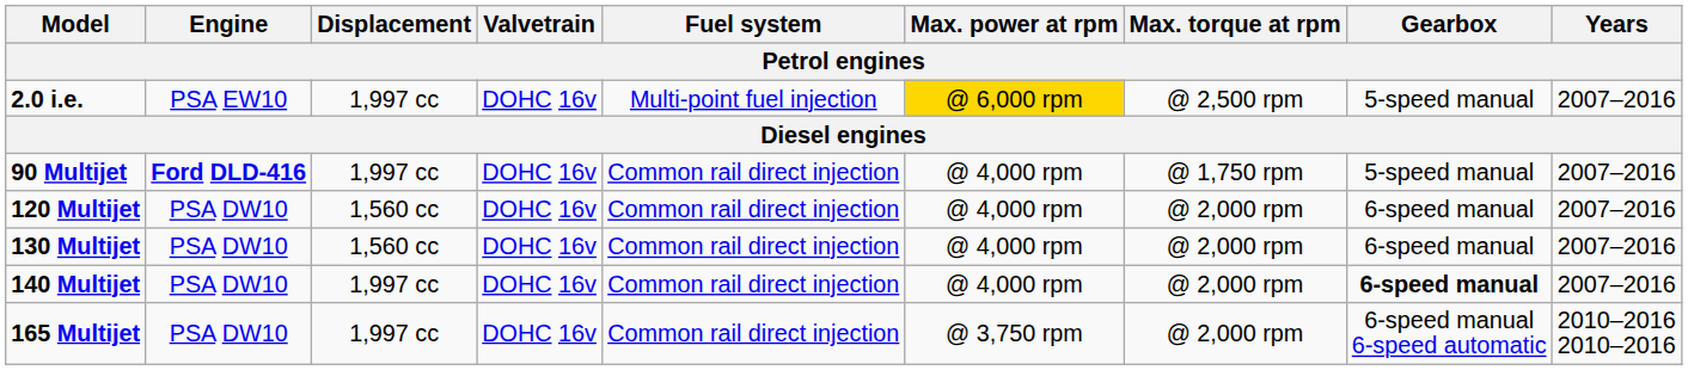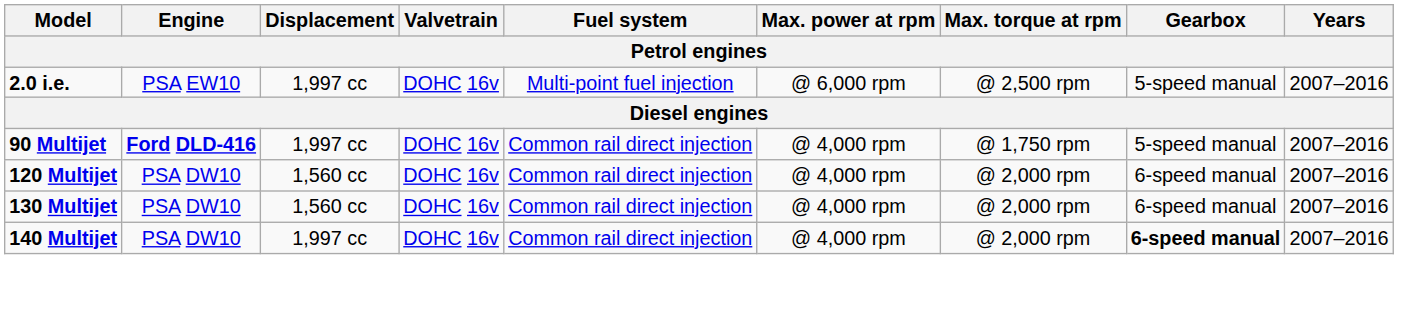2.0 i.e. | Max. power at rpm: gold background -> no background
- row: 165 Multijet | PSA DW10 | 1,997 cc | DOHC 16v | Common rail direct injection | @ 3,750 rpm | @ 2,000 rpm | 6-speed manual 6-speed automatic | 2010–2016 2010–2016
